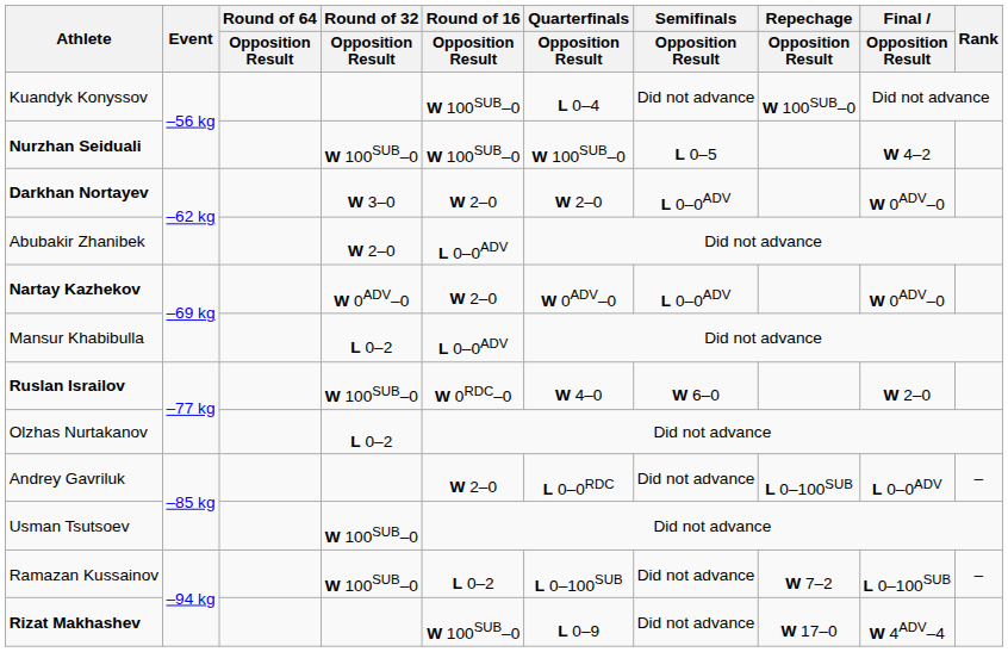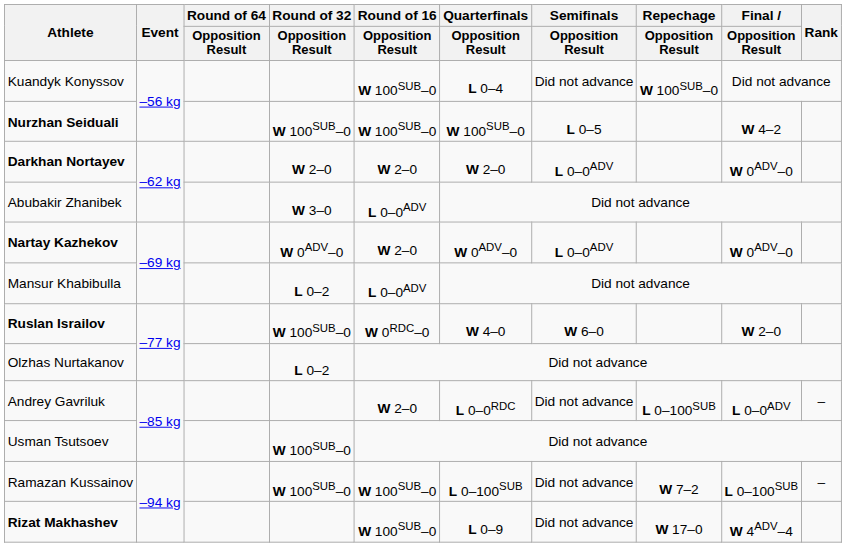Darkhan Nortayev | Round of 32 / Opposition Result: W 3–0 -> W 2–0
Abubakir Zhanibek | Round of 32 / Opposition Result: W 2–0 -> W 3–0
Ramazan Kussainov | Round of 16 / Opposition Result: L 0–2 -> W 100SUB–0
